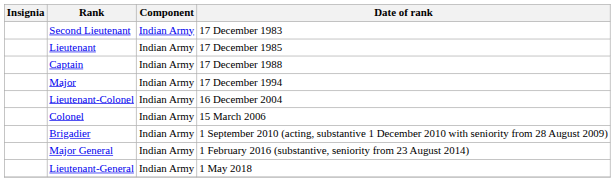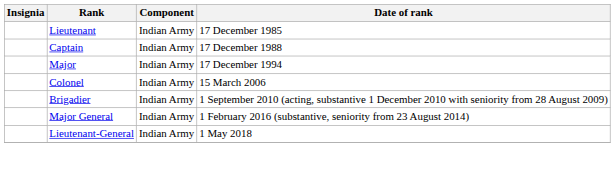- row: Second Lieutenant | Indian Army | 17 December 1983
- row: Lieutenant-Colonel | Indian Army | 16 December 2004
